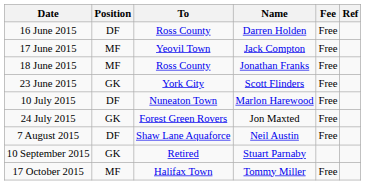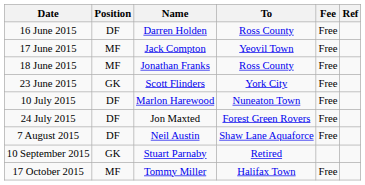columns swapped: Name <-> To
24 July 2015 | Position: GK -> DF
